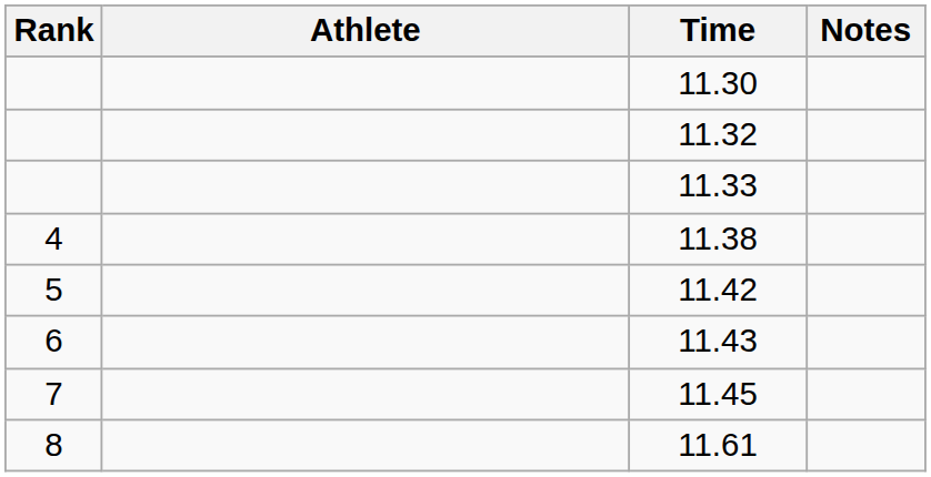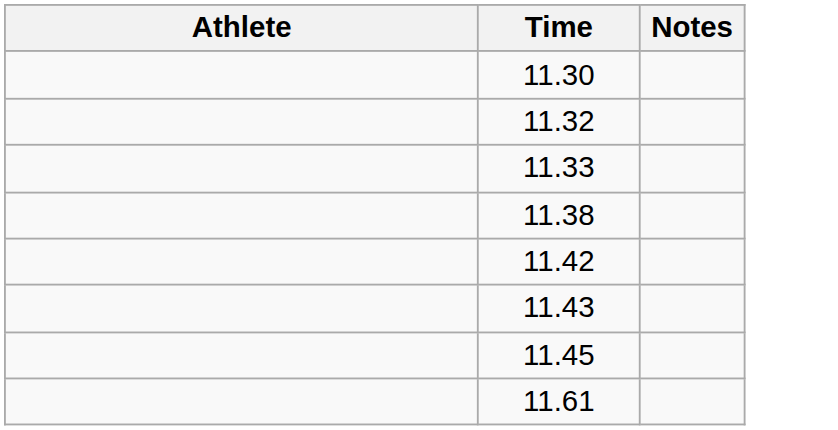- column: Rank | 4 | 5 | 6 | 7 | 8
